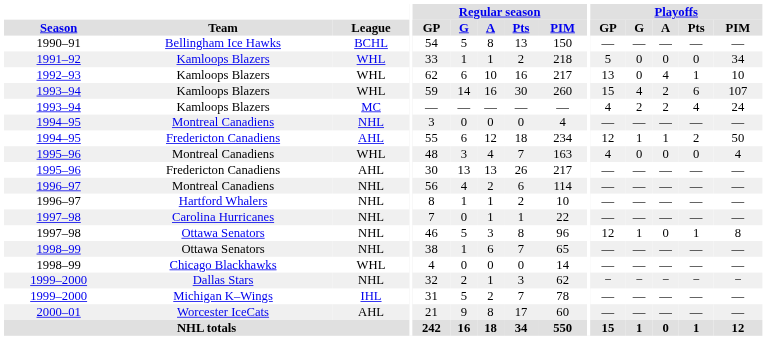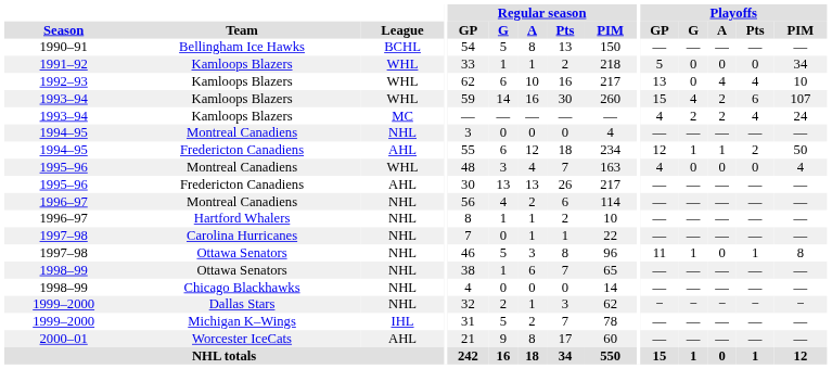1992–93 | Playoffs / Pts: 1 -> 4
1997–98 / Ottawa Senators | Playoffs / GP: 12 -> 11
1998–99 / Chicago Blackhawks | League: WHL -> NHL
